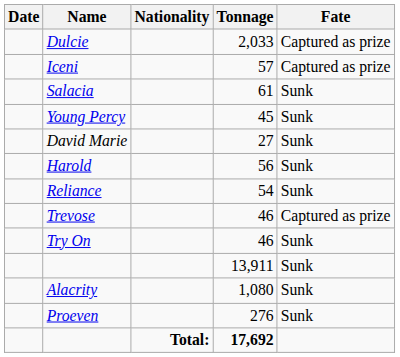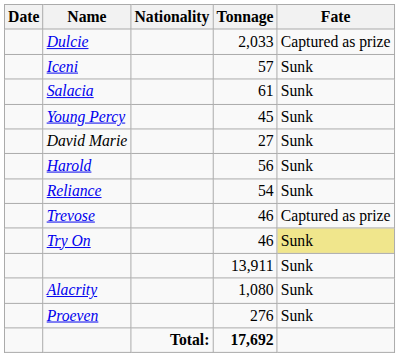Iceni | Fate: Captured as prize -> Sunk
Try On | Fate: no background -> khaki background
